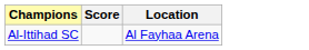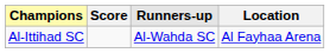+ column: Runners-up | Al-Wahda SC
